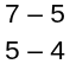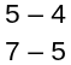rows swapped: 7 – 5 <-> 5 – 4
